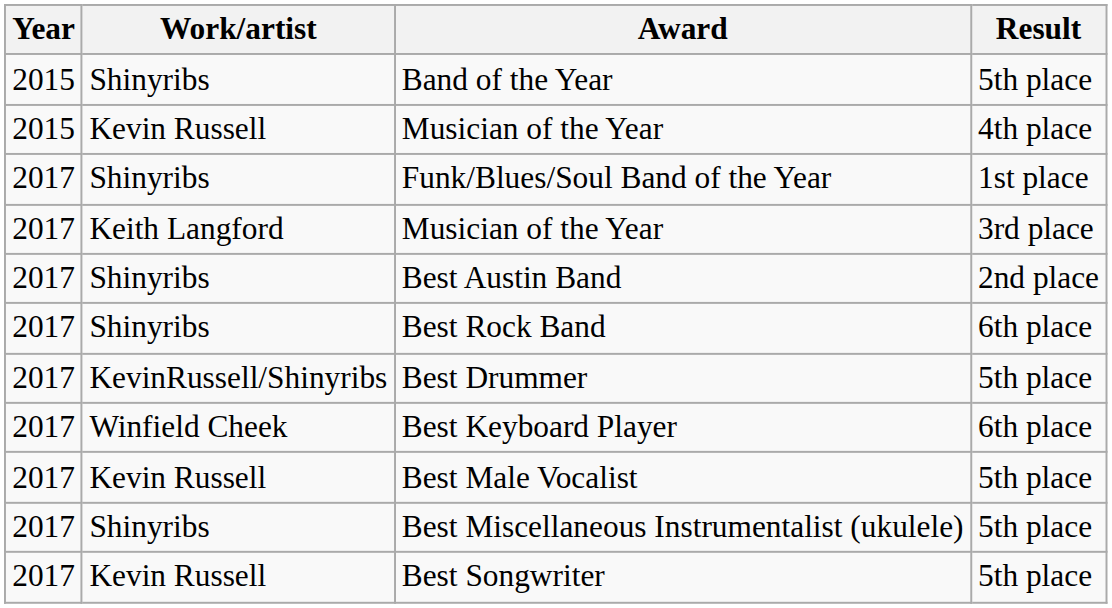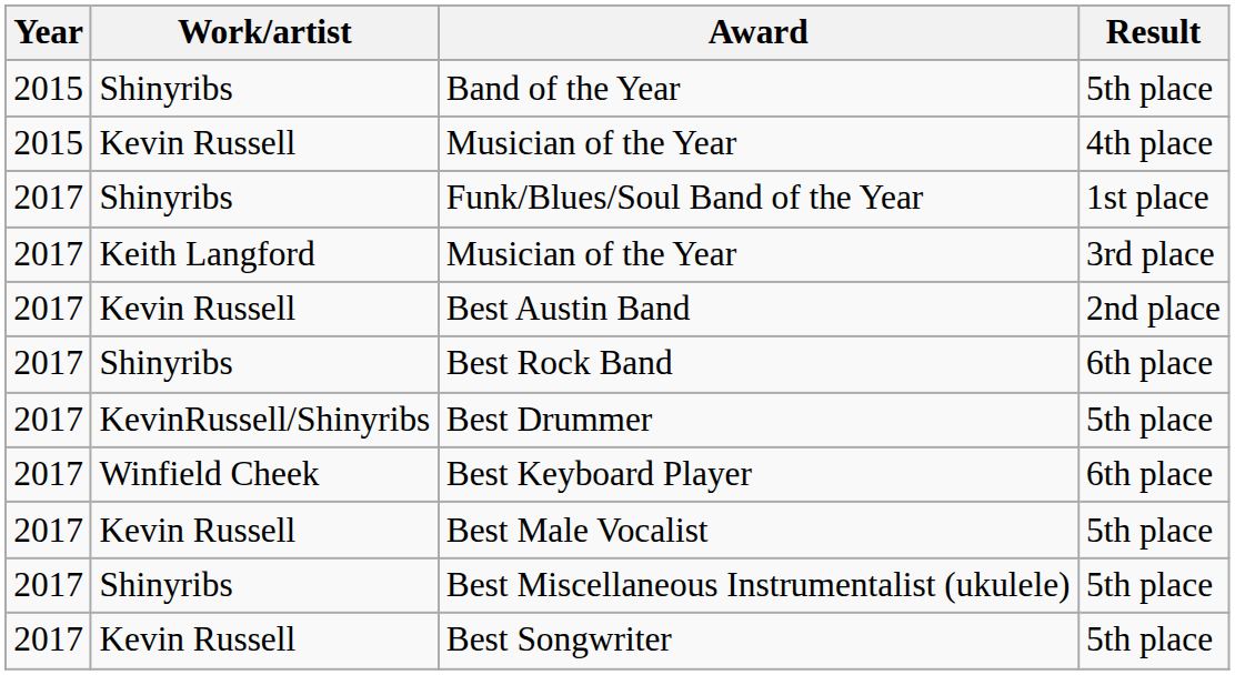Best Austin Band | Work/artist: Shinyribs -> Kevin Russell
